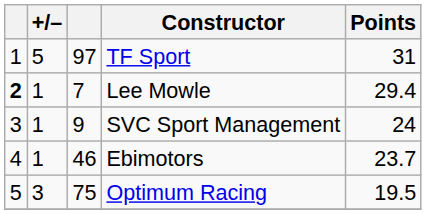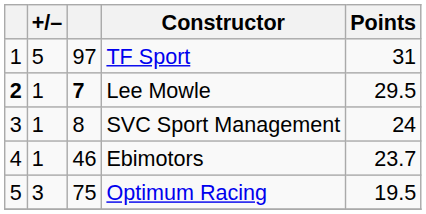Lee Mowle | column 3: normal -> bold
Lee Mowle | Points: 29.4 -> 29.5
SVC Sport Management | column 3: 9 -> 8
